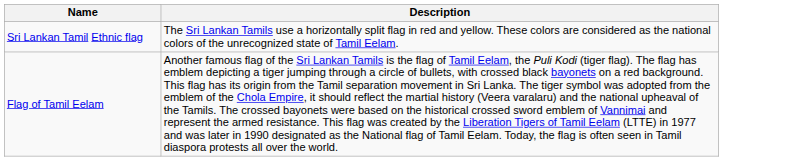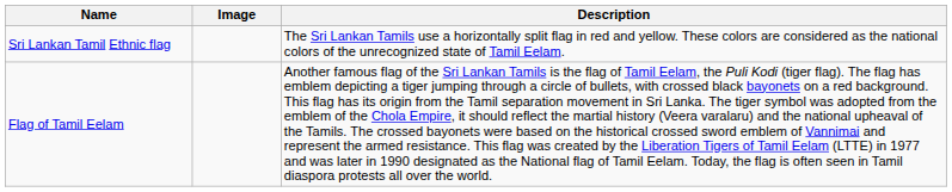+ column: Image
